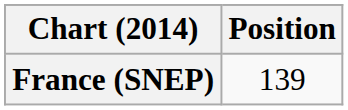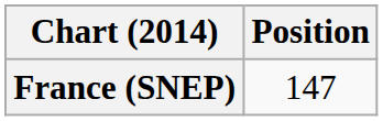France (SNEP) | Position: 139 -> 147
